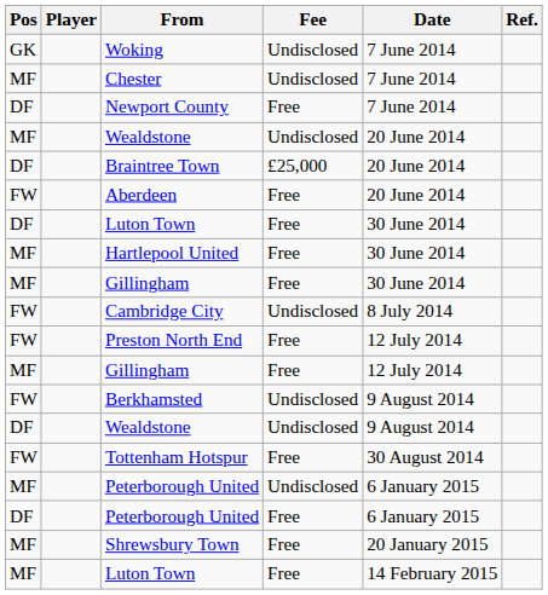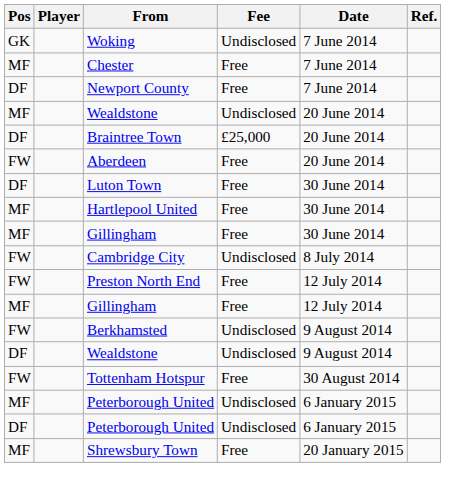Chester | Fee: Undisclosed -> Free
DF / Peterborough United | Fee: Free -> Undisclosed
- row: MF | Luton Town | Free | 14 February 2015
